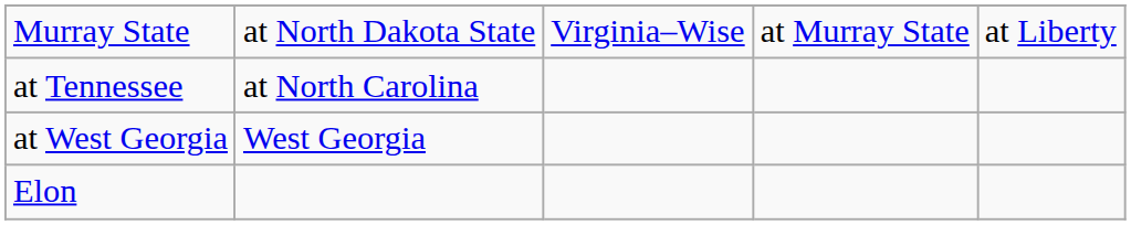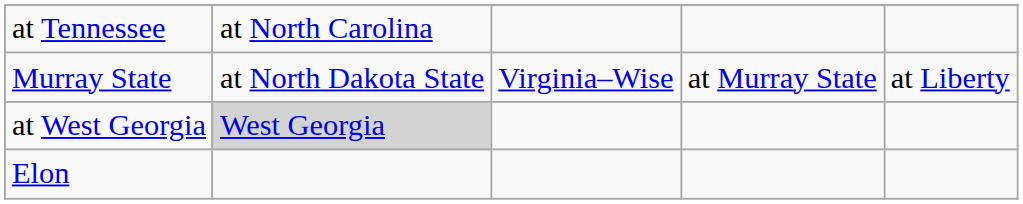rows swapped: Murray State <-> at Tennessee
at West Georgia | column 2: no background -> lightgrey background
